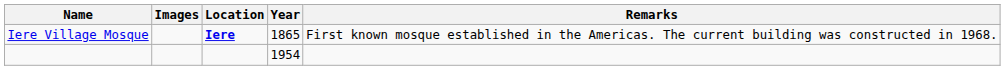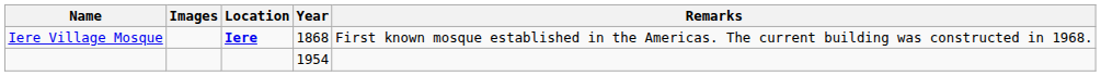Iere Village Mosque | Year: 1865 -> 1868
